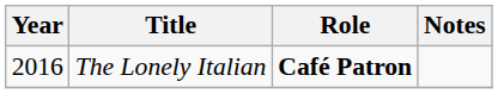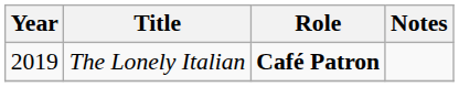The Lonely Italian | Year: 2016 -> 2019
